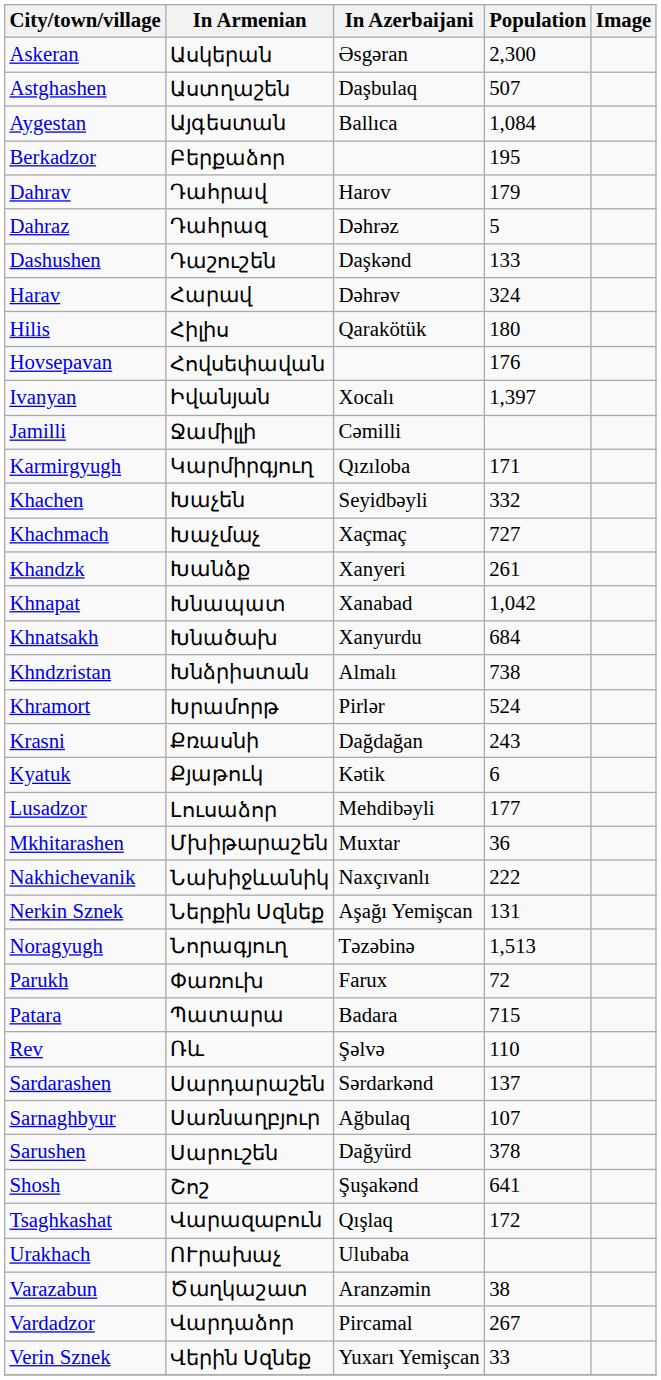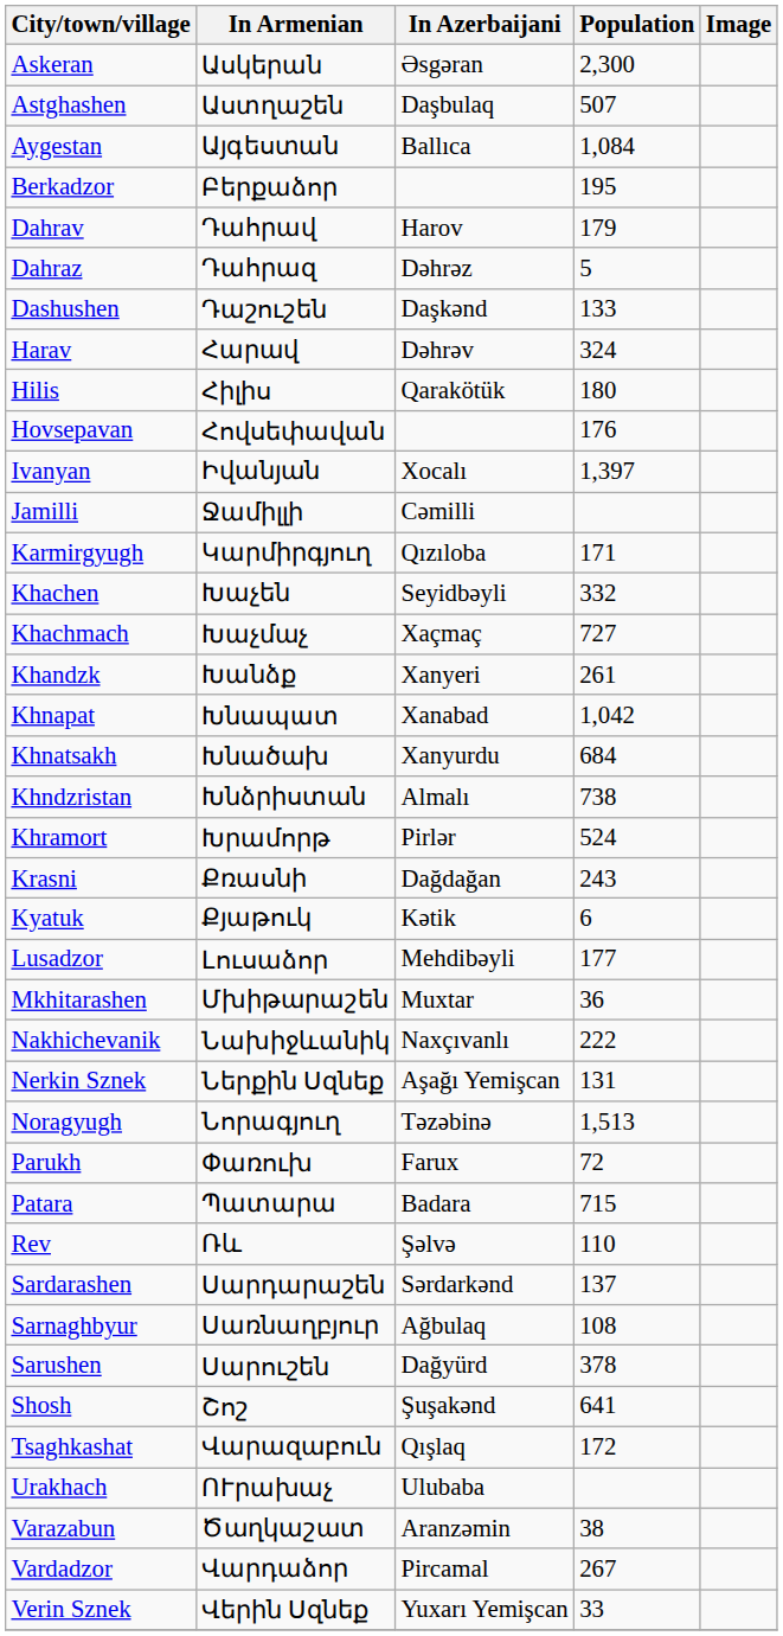Sarnaghbyur | Population: 107 -> 108
